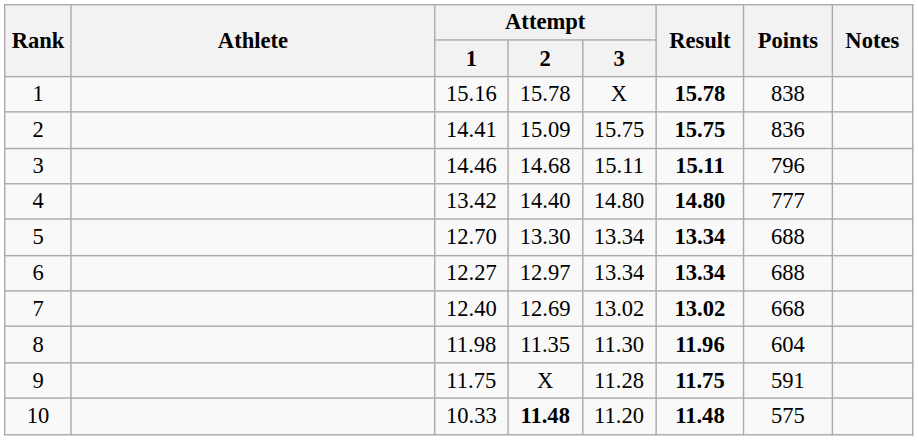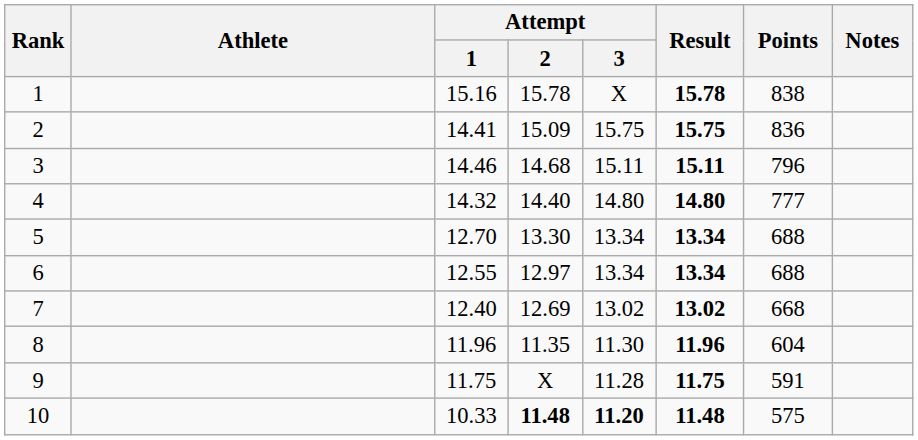4 | Attempt / 1: 13.42 -> 14.32
6 | Attempt / 1: 12.27 -> 12.55
8 | Attempt / 1: 11.98 -> 11.96
10 | Attempt / 3: normal -> bold
